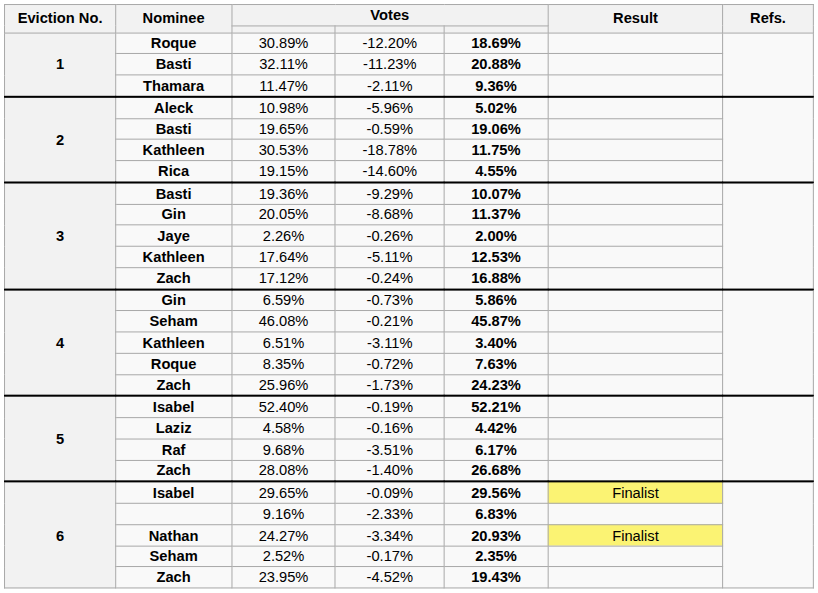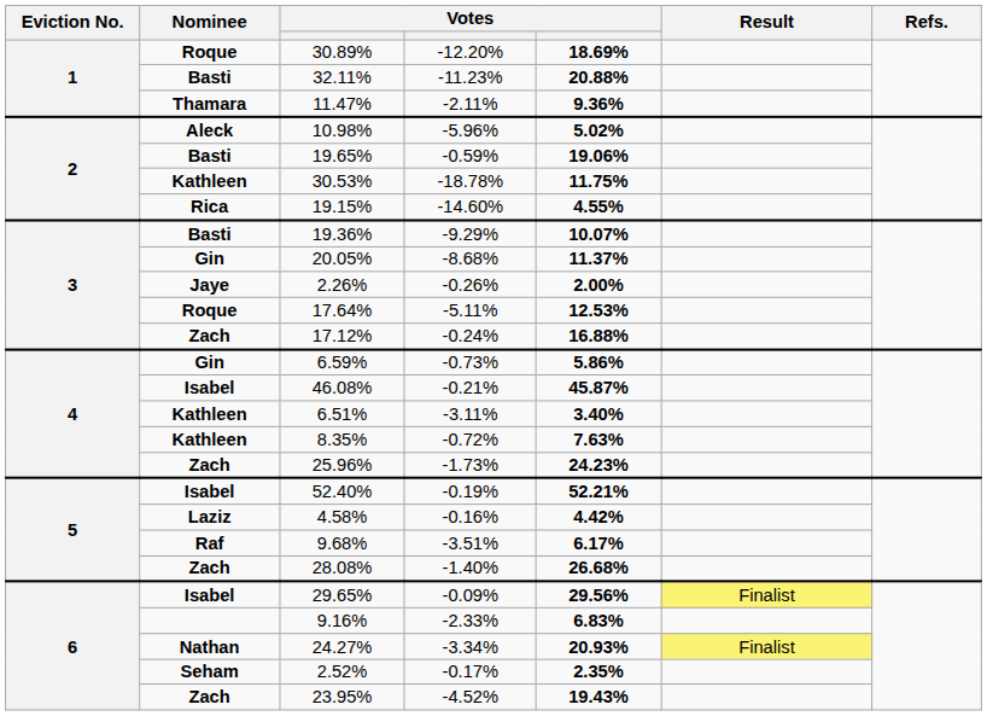17.64% | Nominee: Kathleen -> Roque
46.08% | Nominee: Seham -> Isabel
8.35% | Nominee: Roque -> Kathleen
